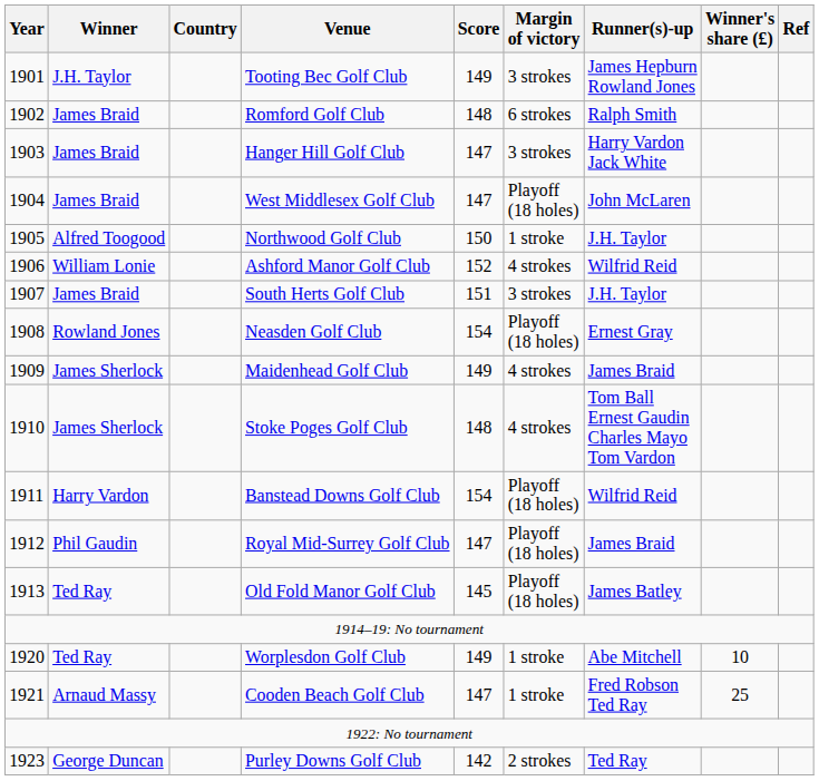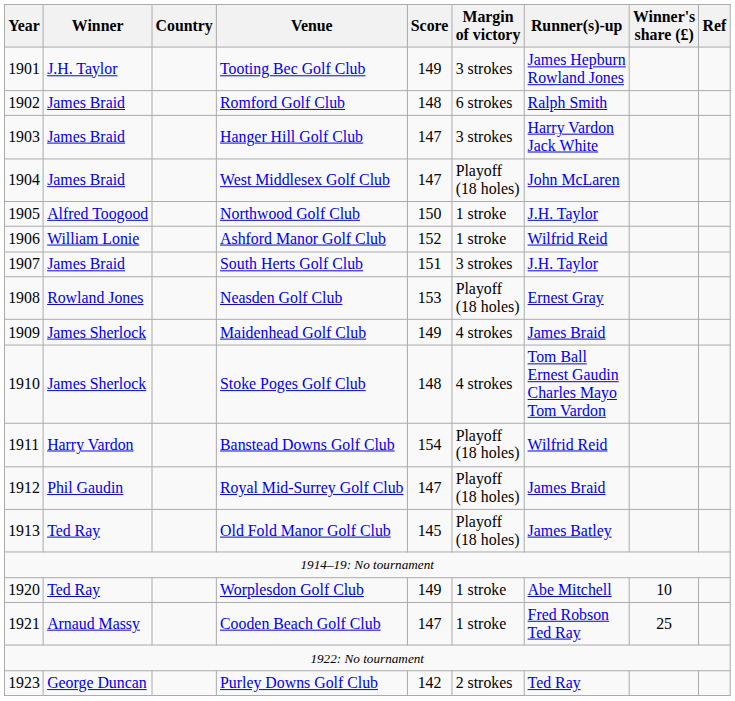Ashford Manor Golf Club | Margin of victory: 4 strokes -> 1 stroke
Neasden Golf Club | Score: 154 -> 153
